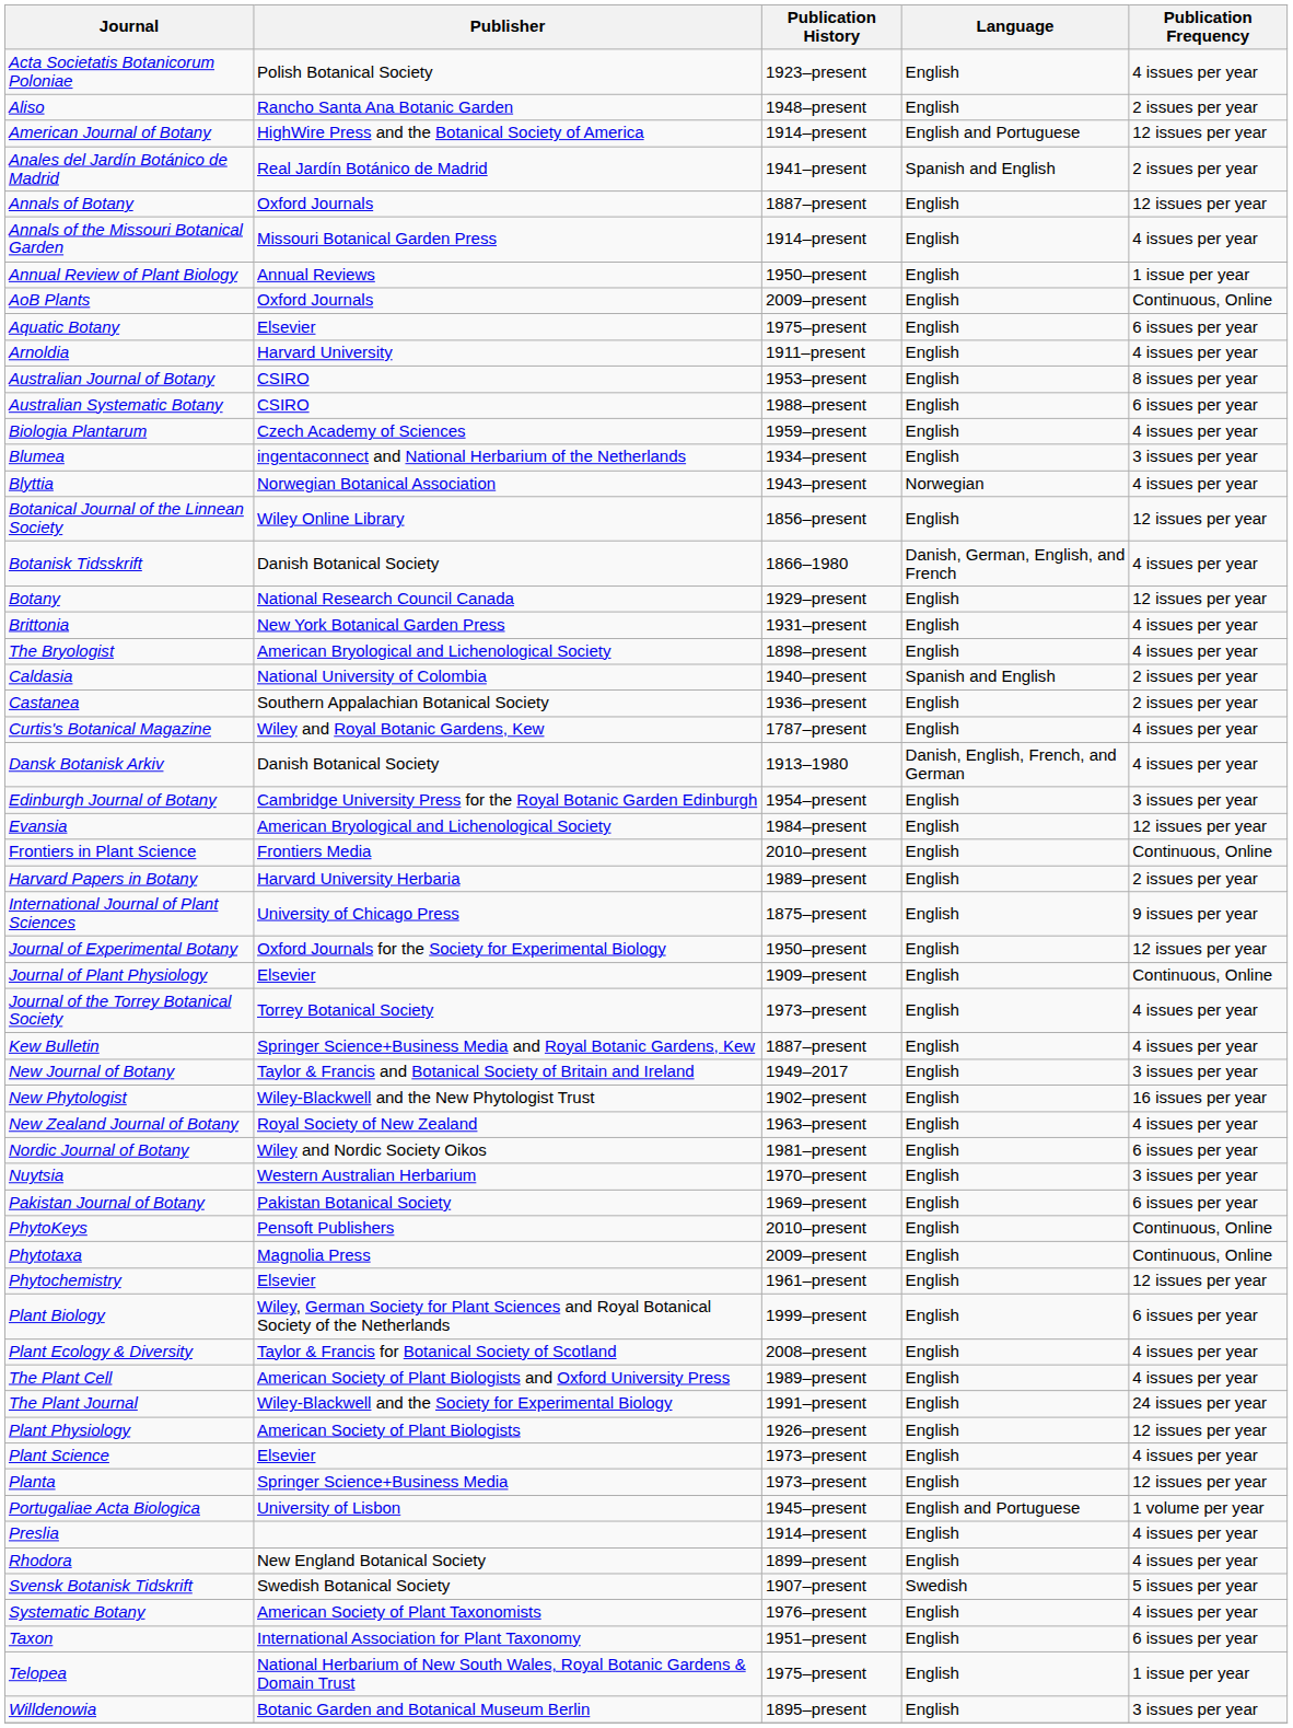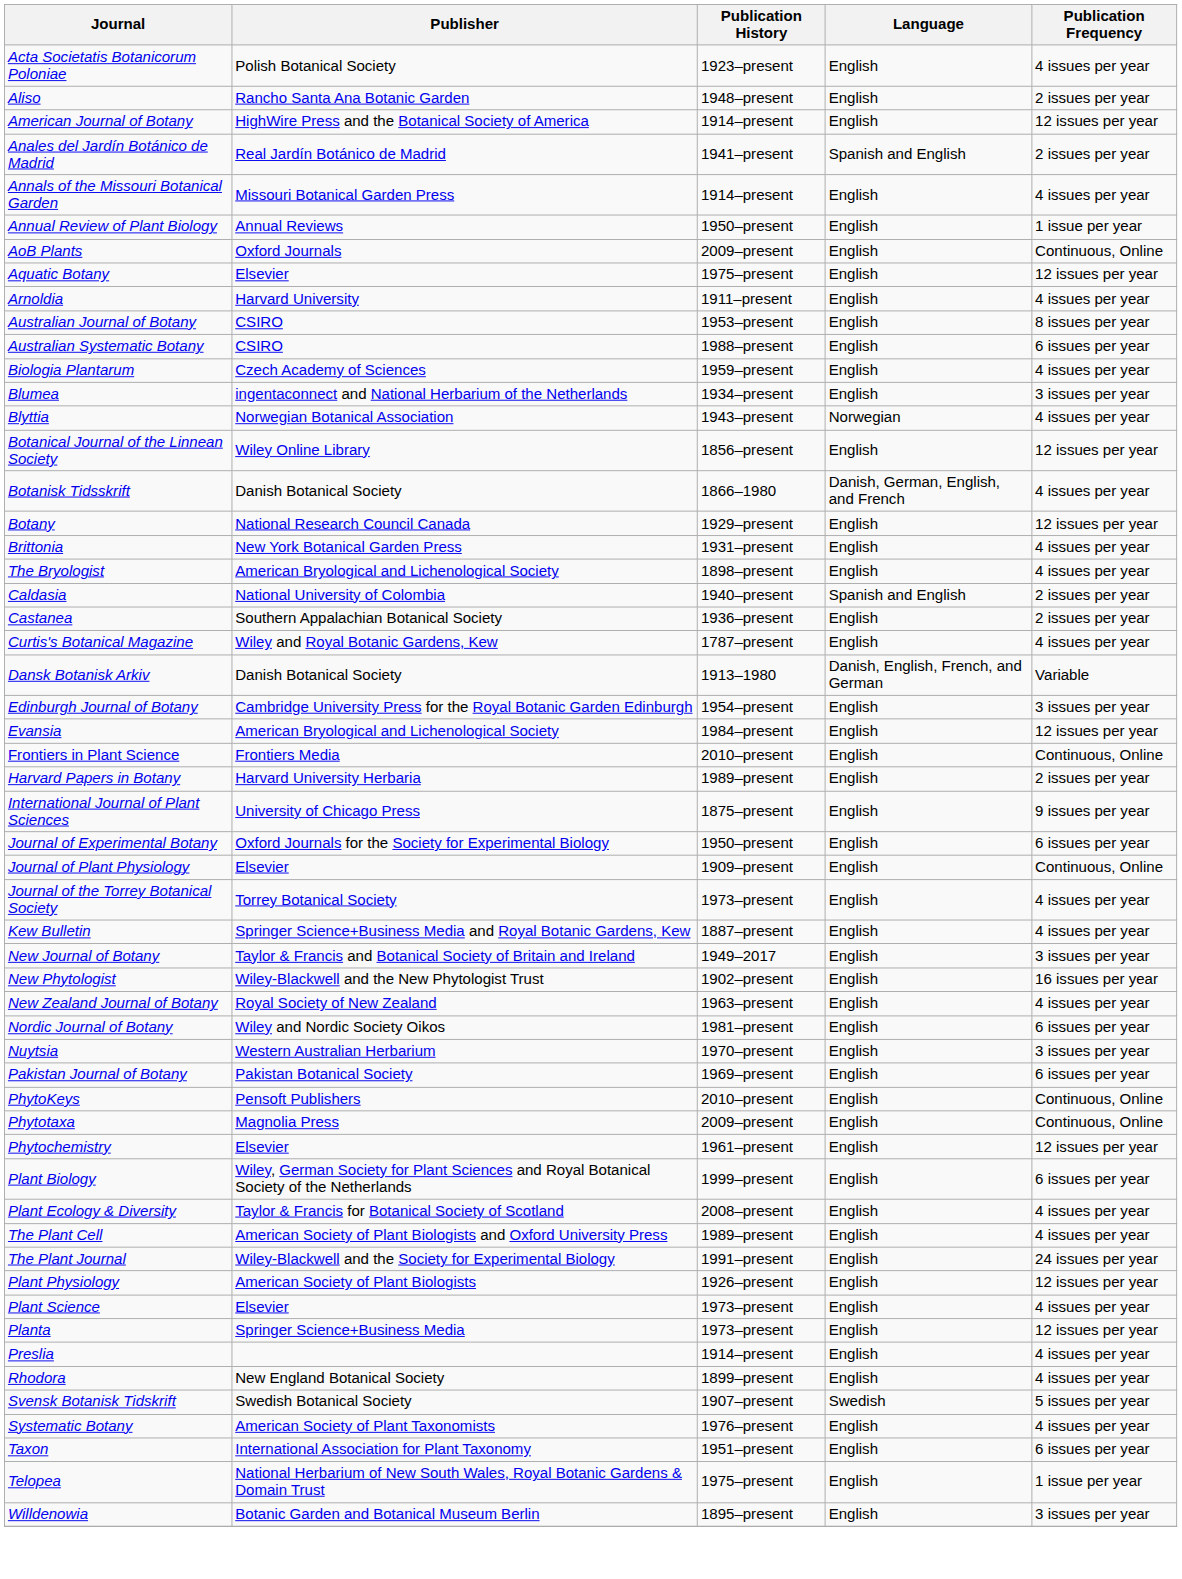American Journal of Botany | Language: English and Portuguese -> English
- row: Annals of Botany | Oxford Journals | 1887–present | English | 12 issues per year
Aquatic Botany | Publication Frequency: 6 issues per year -> 12 issues per year
Dansk Botanisk Arkiv | Publication Frequency: 4 issues per year -> Variable
Journal of Experimental Botany | Publication Frequency: 12 issues per year -> 6 issues per year
- row: Portugaliae Acta Biologica | University of Lisbon | 1945–present | English and Portuguese | 1 volume per year
